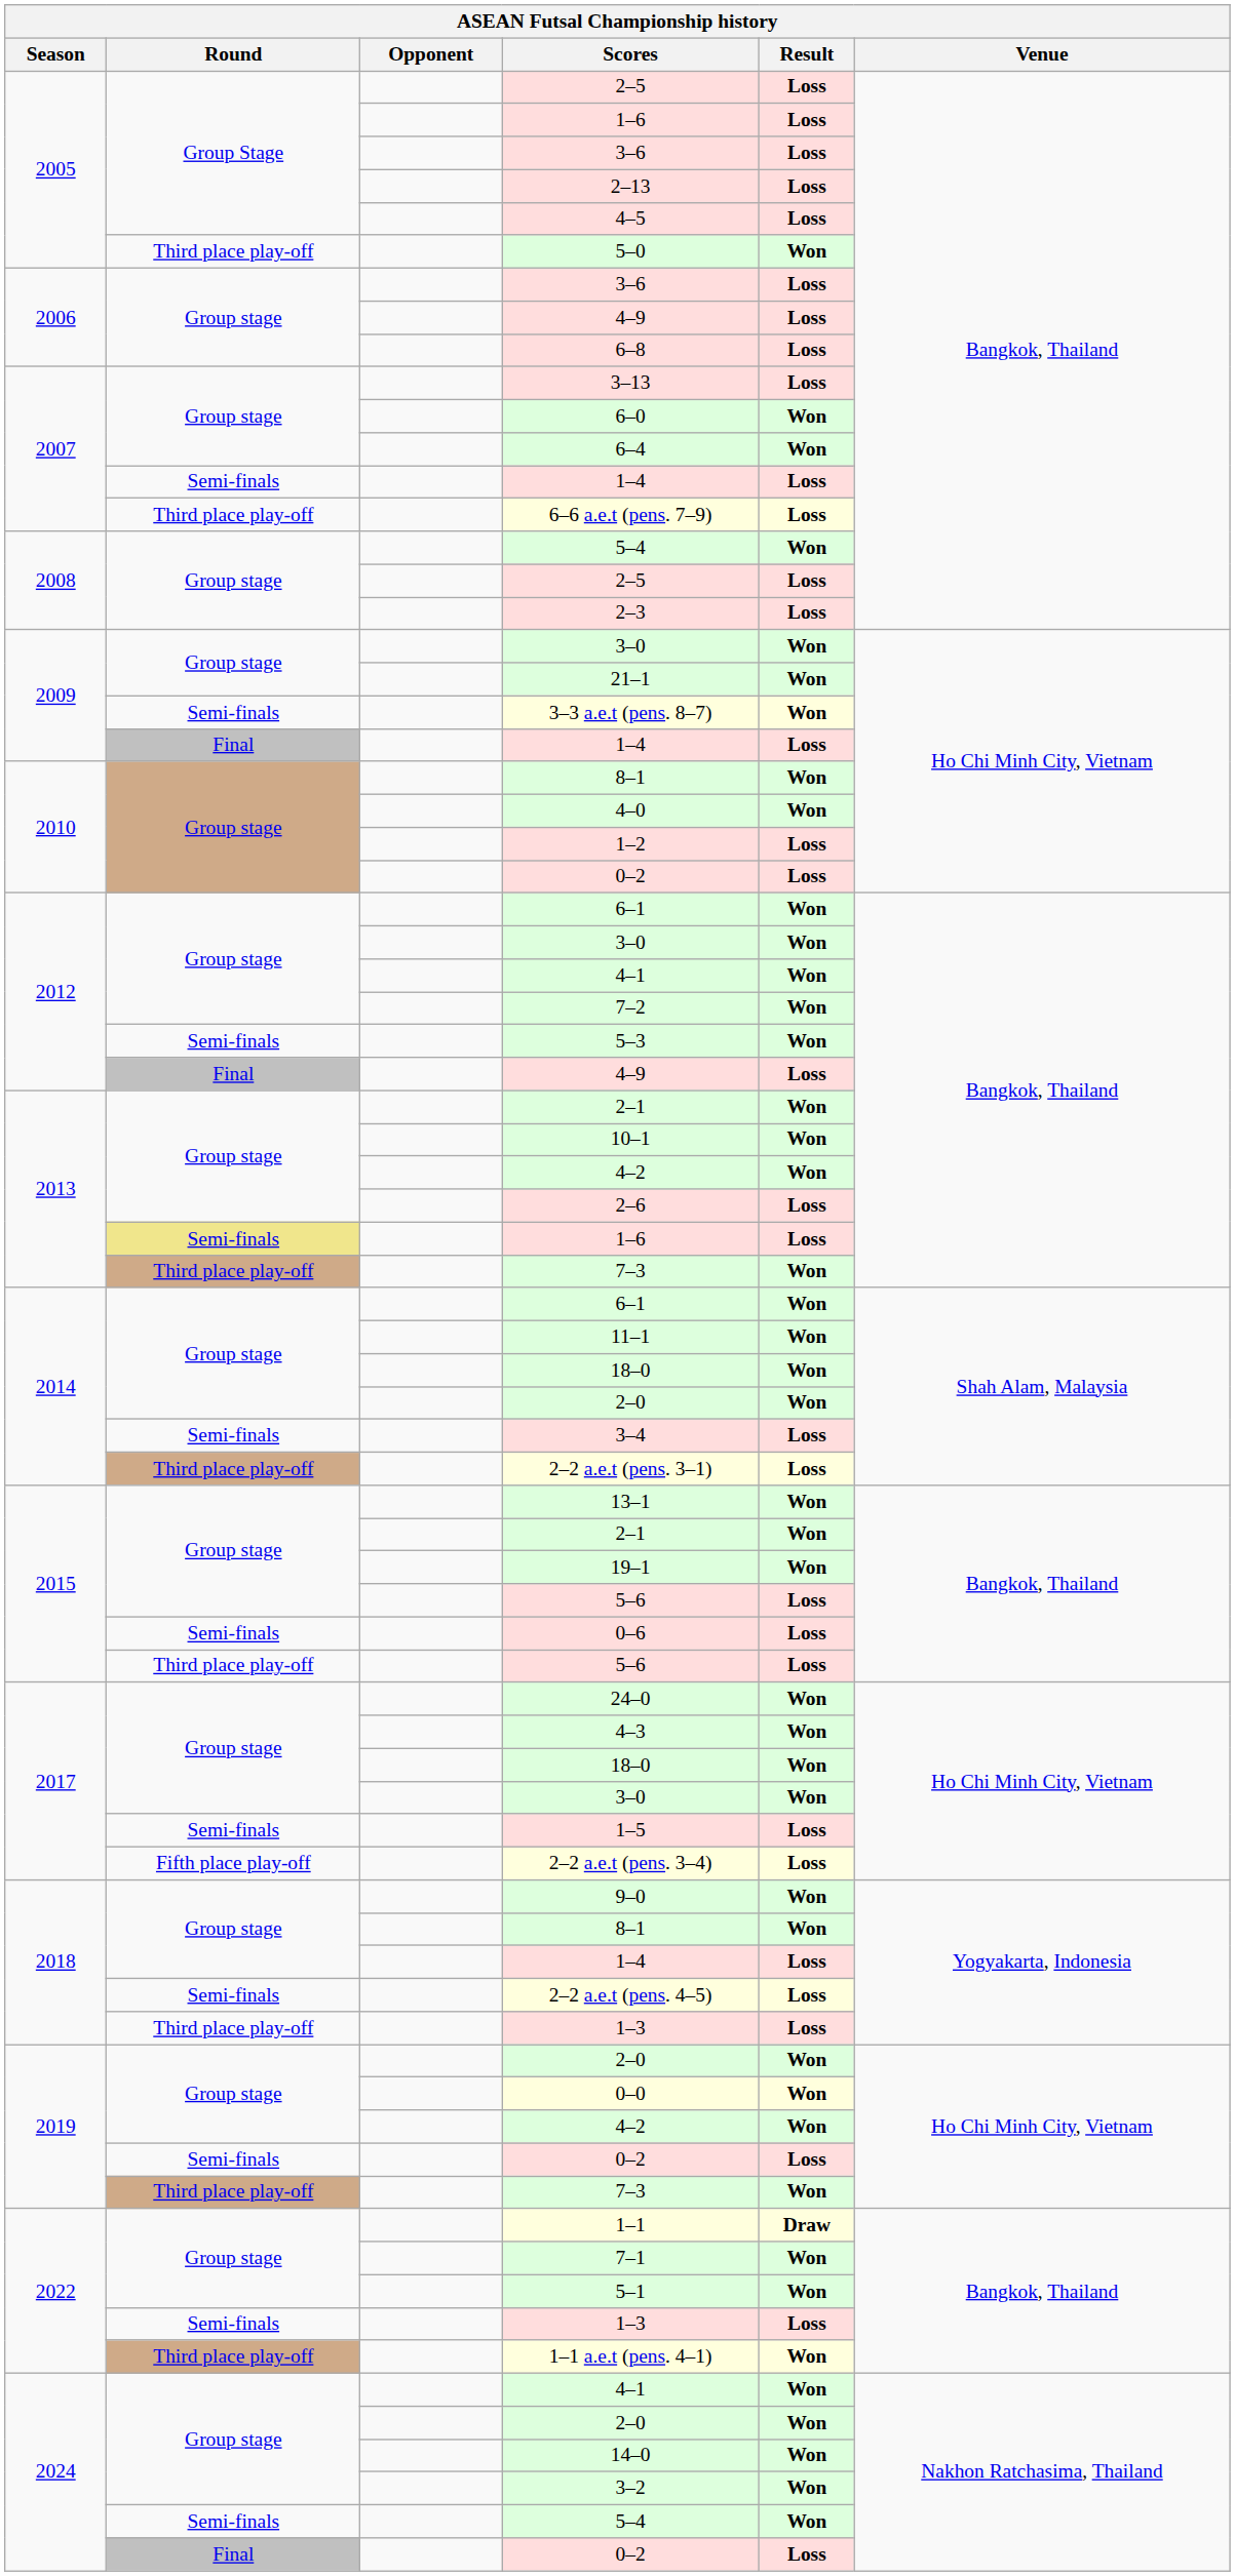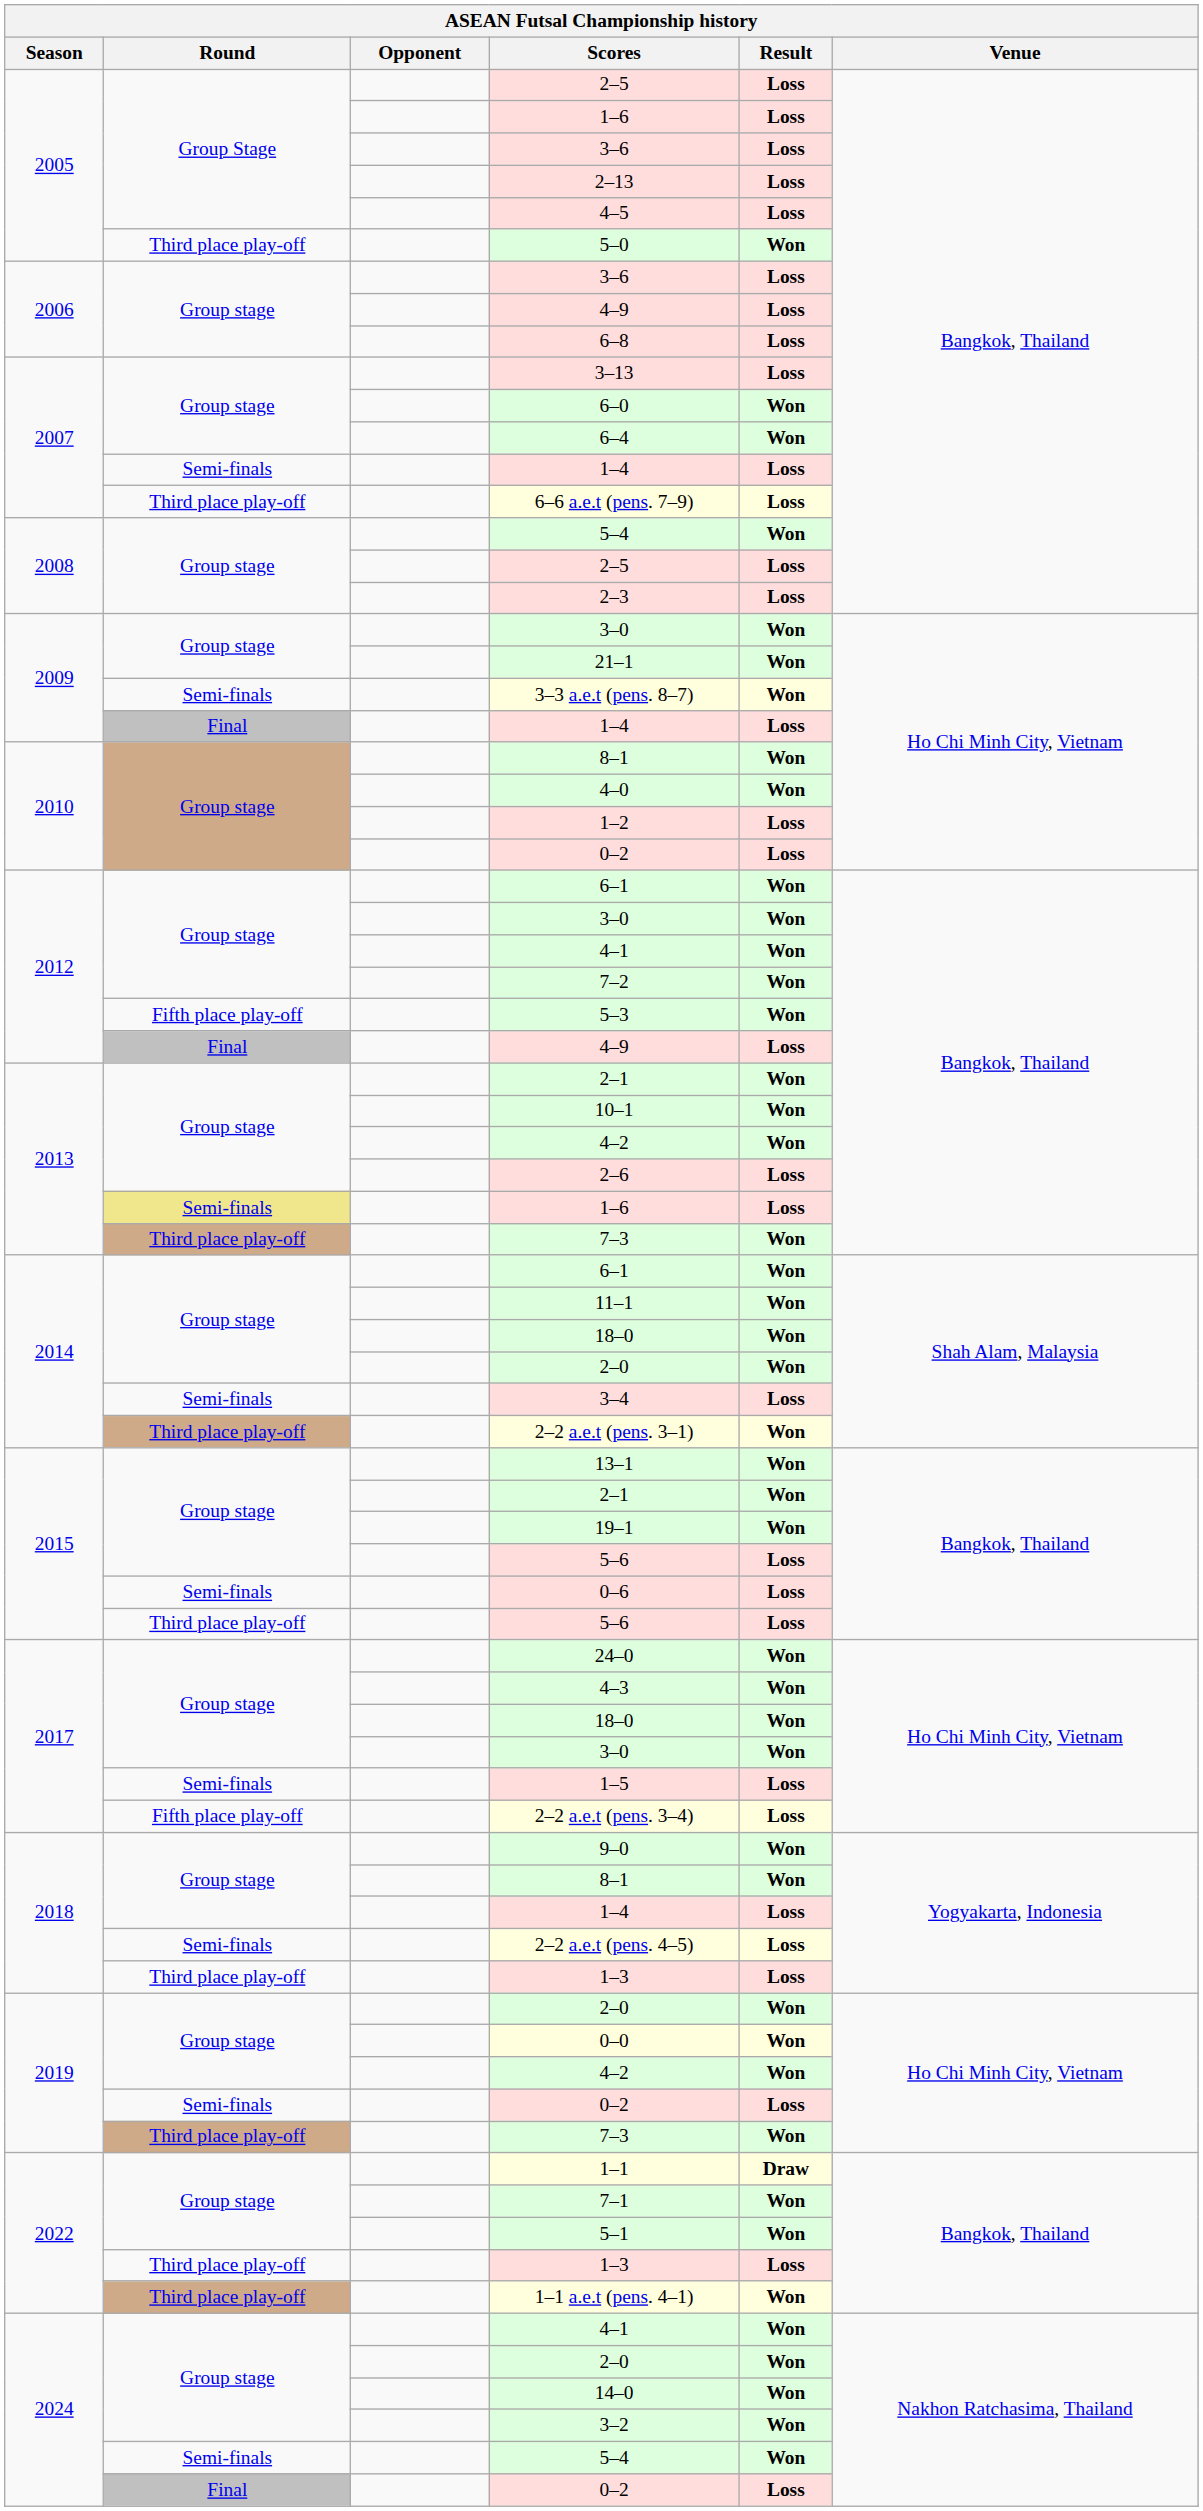5–3 | Round: Semi-finals -> Fifth place play-off
2–2 a.e.t (pens. 3–1) | Result: Loss -> Won
2022 / 1–3 | Round: Semi-finals -> Third place play-off
